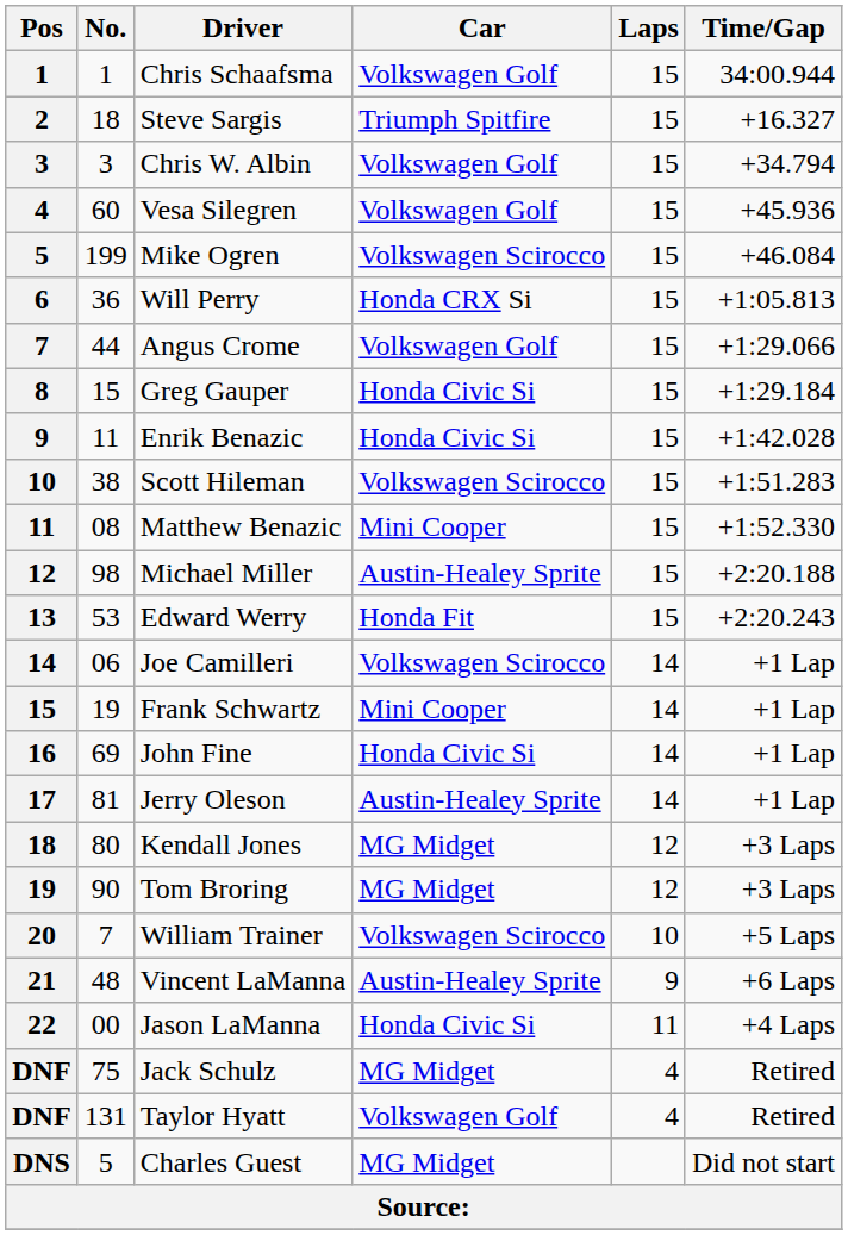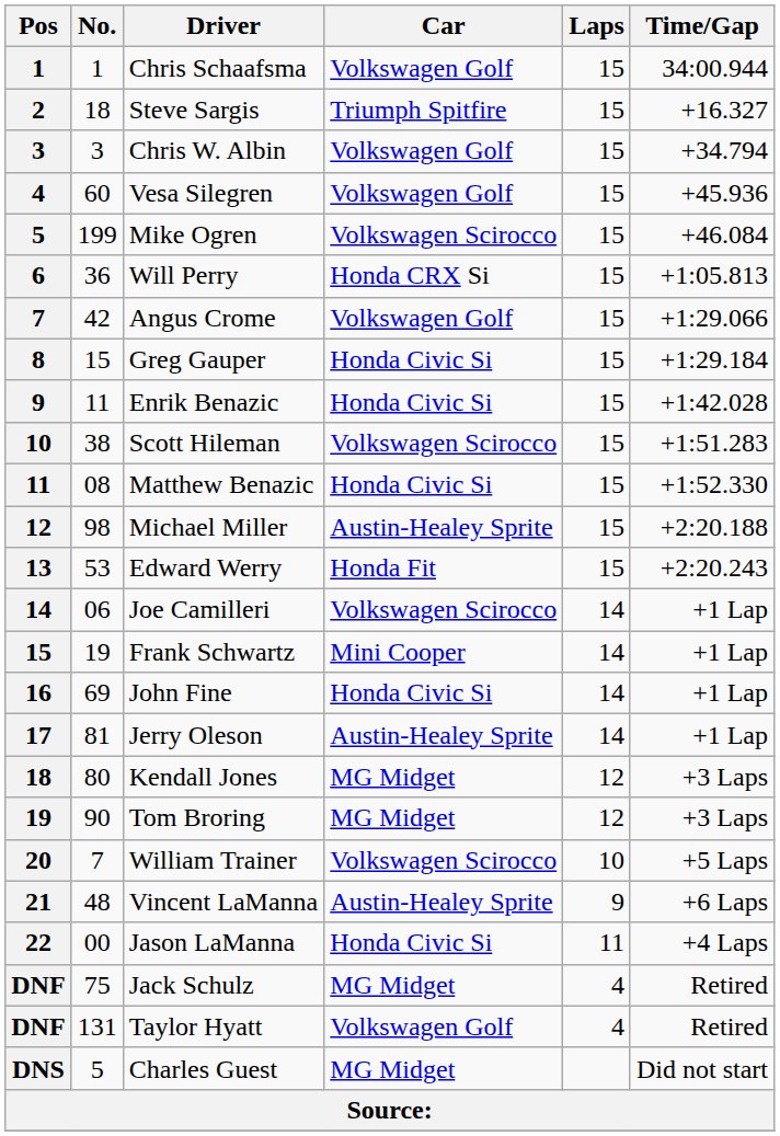Angus Crome | No.: 44 -> 42
Matthew Benazic | Car: Mini Cooper -> Honda Civic Si
